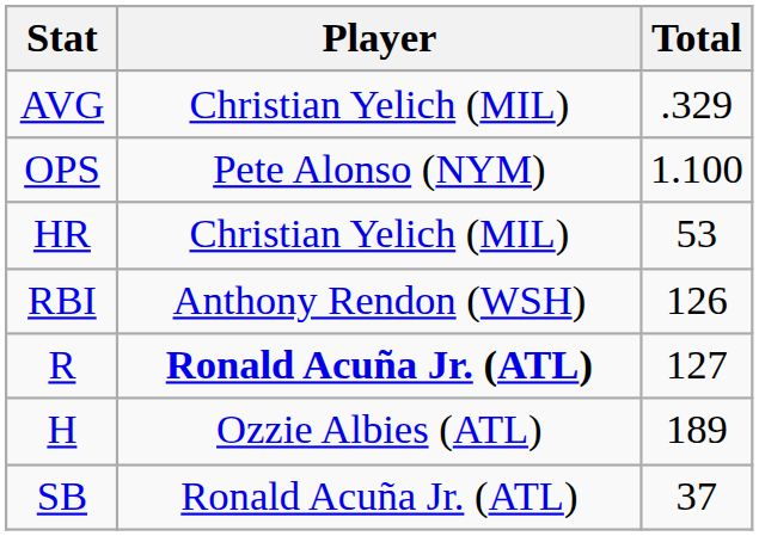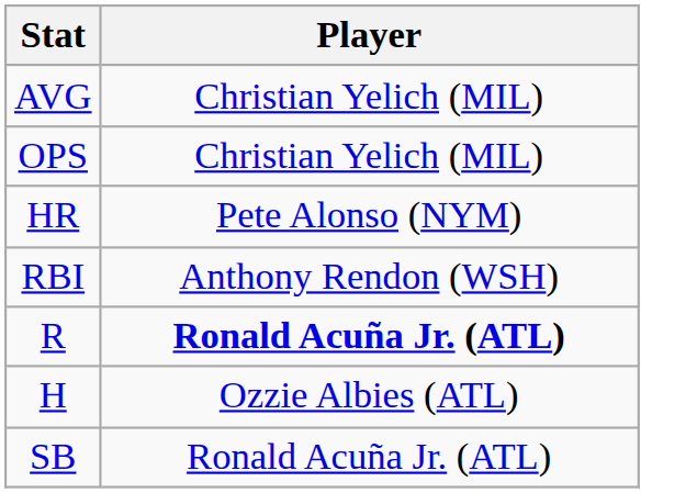- column: Total | .329 | 1.100 | 53 | 126 | 127 | 189 | 37
OPS | Player: Pete Alonso (NYM) -> Christian Yelich (MIL)
HR | Player: Christian Yelich (MIL) -> Pete Alonso (NYM)
